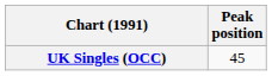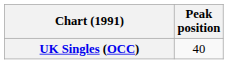UK Singles (OCC) | Peak position: 45 -> 40
